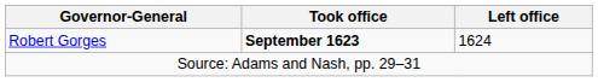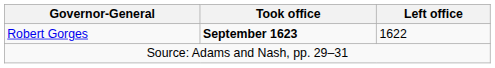Robert Gorges | Left office: 1624 -> 1622
